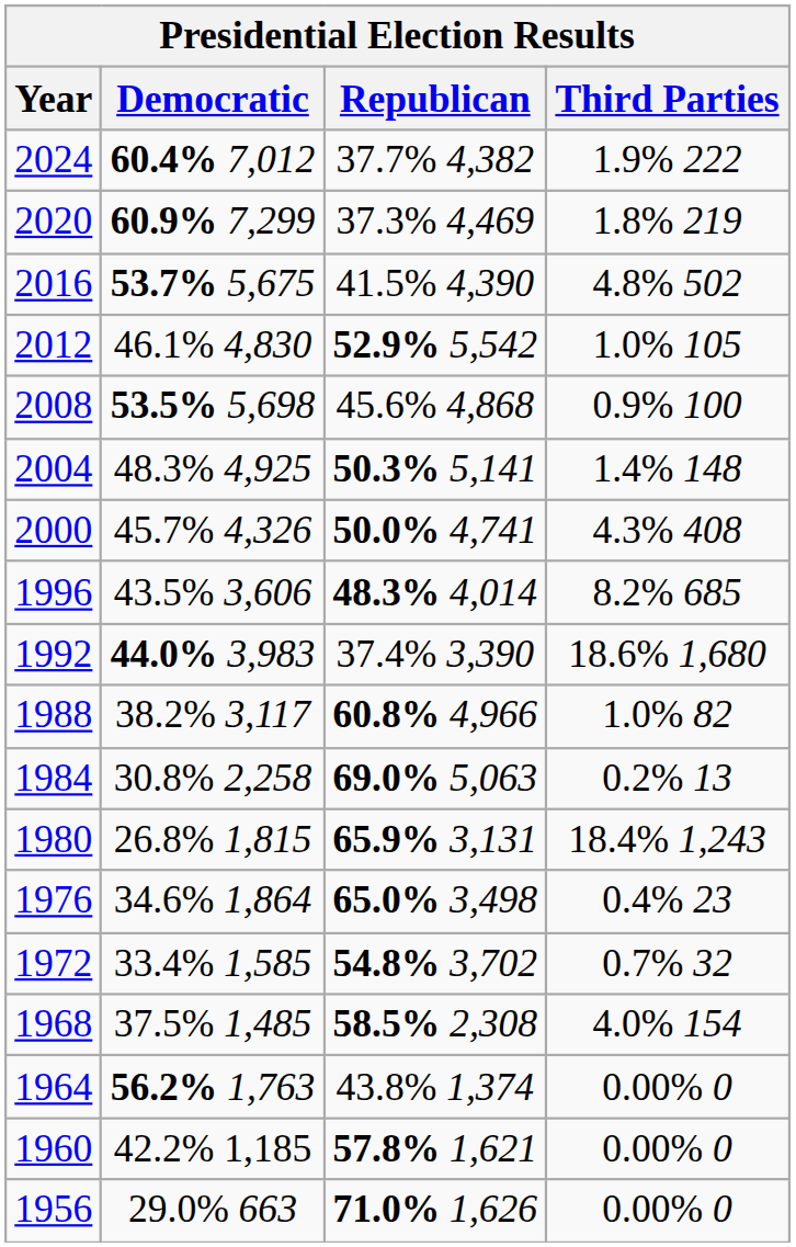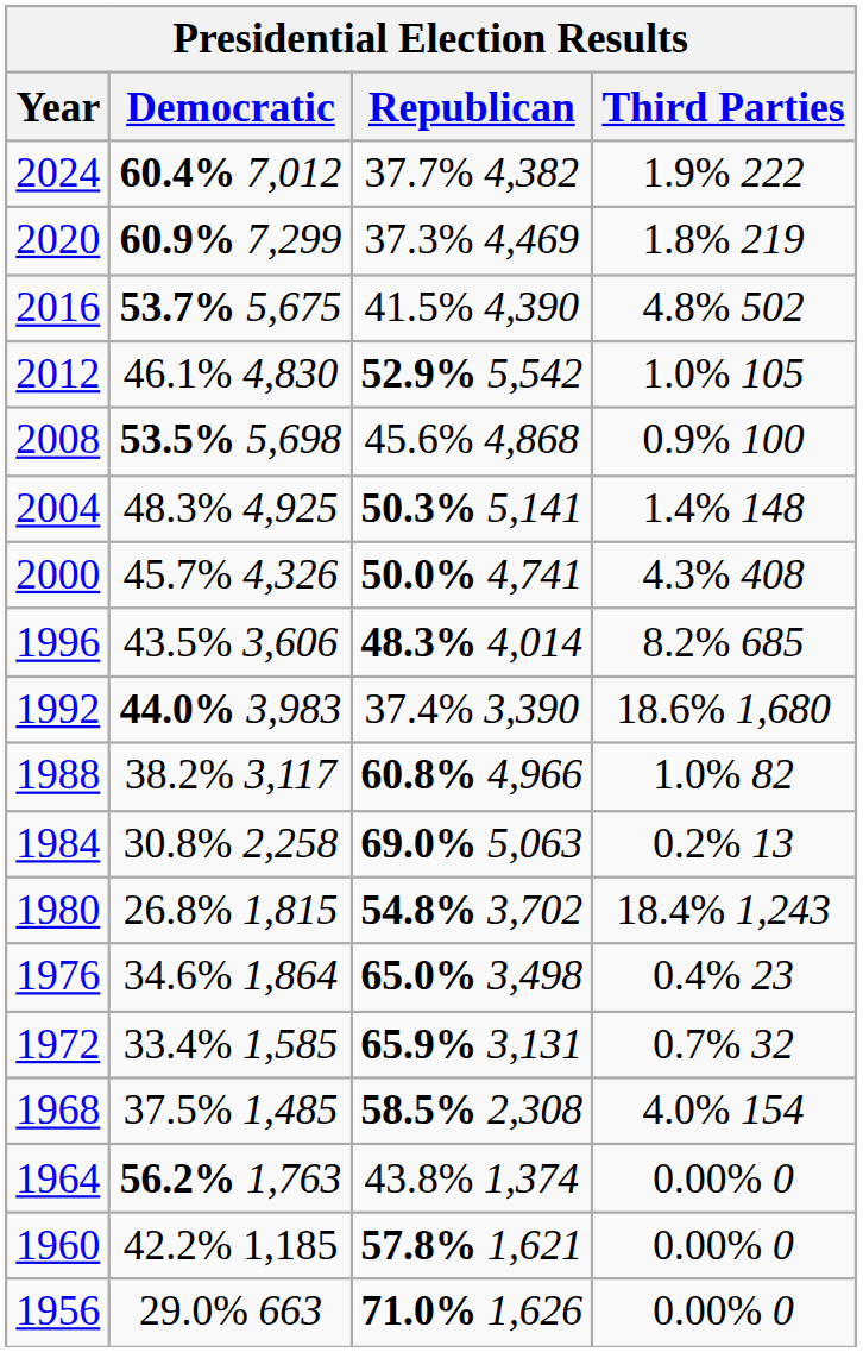1980 | Republican: 65.9% 3,131 -> 54.8% 3,702
1972 | Republican: 54.8% 3,702 -> 65.9% 3,131
